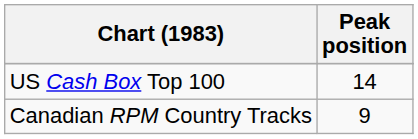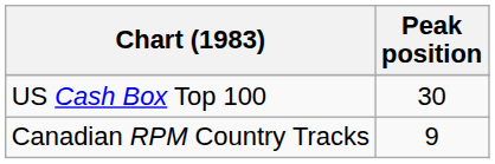US Cash Box Top 100 | Peak position: 14 -> 30
